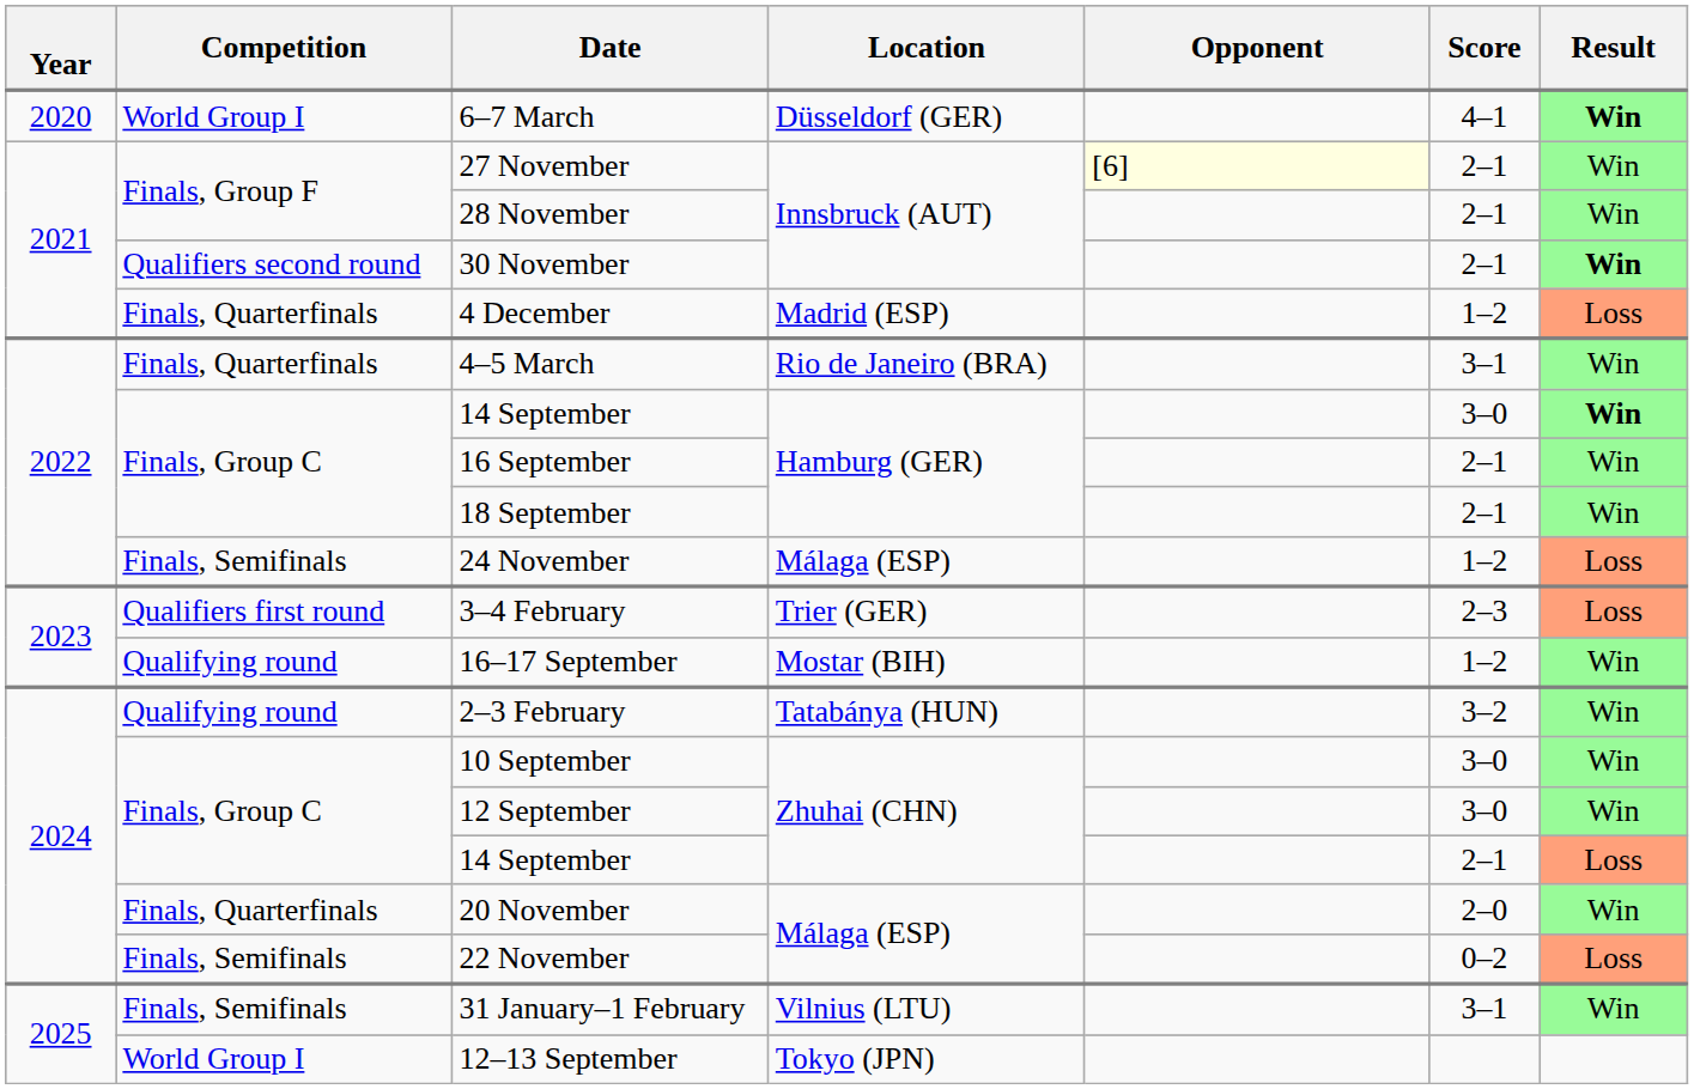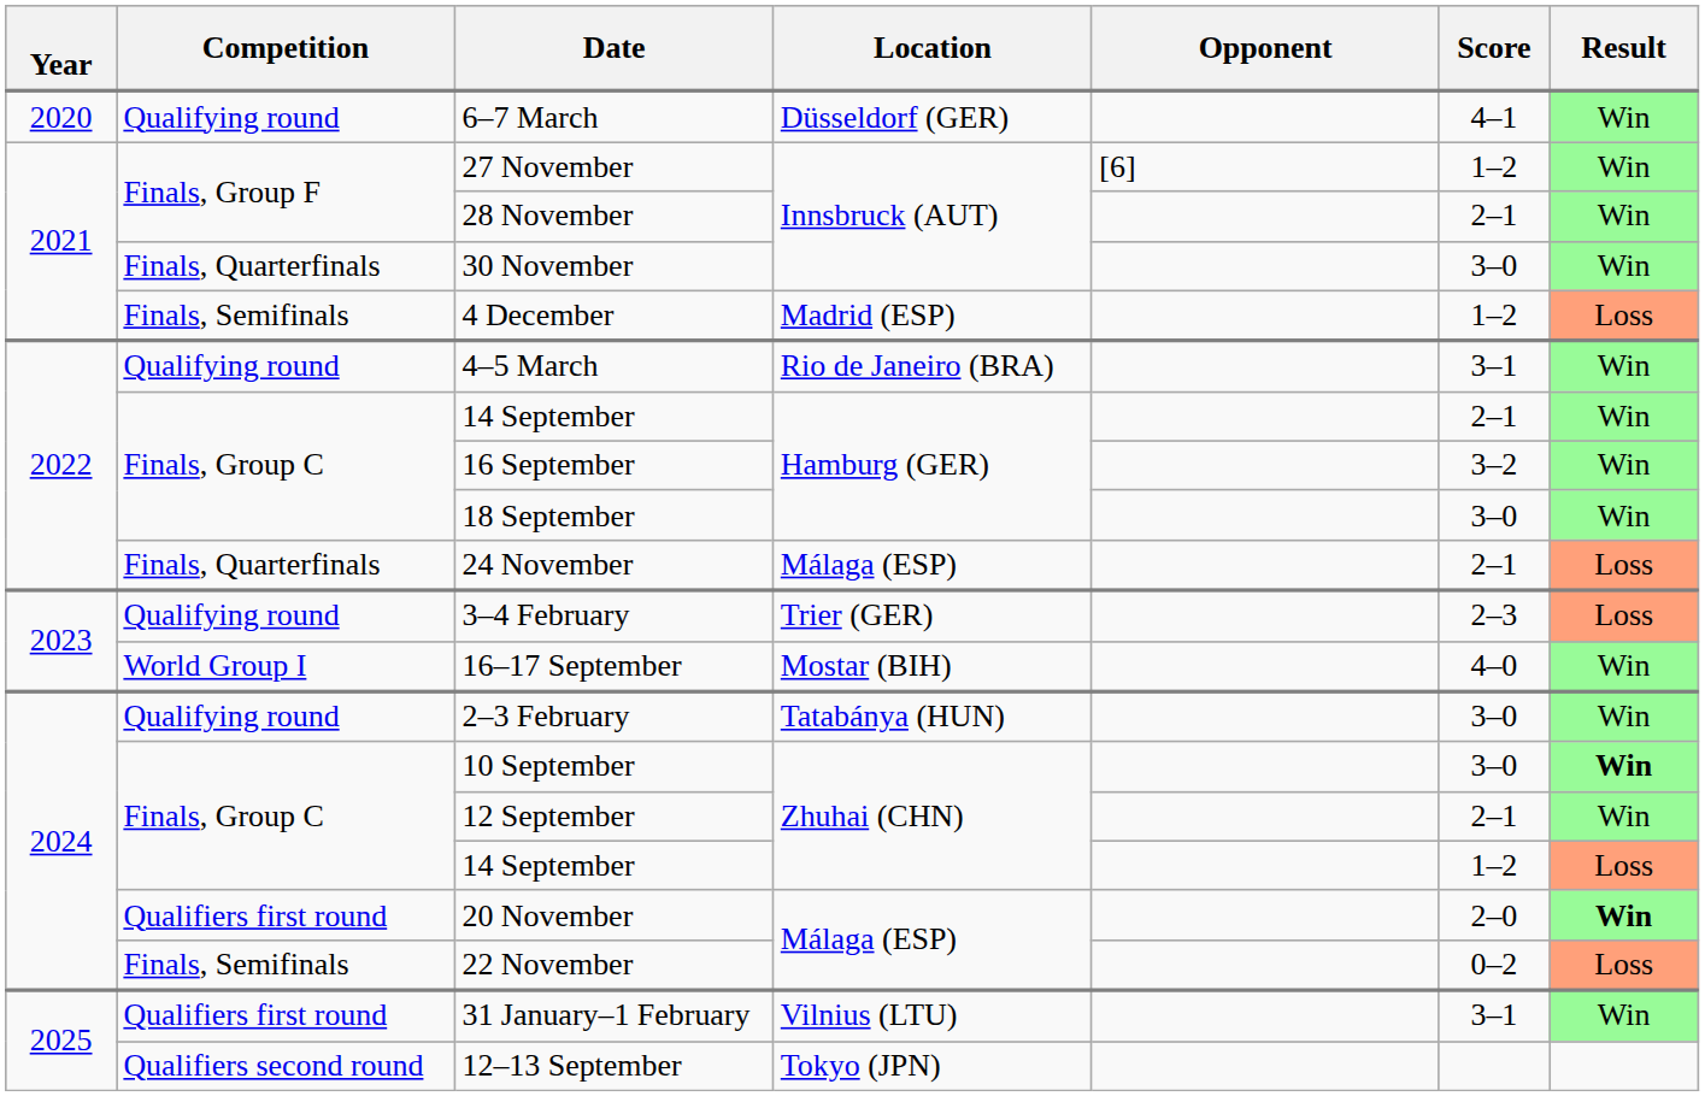6–7 March | Competition: World Group I -> Qualifying round
6–7 March | Result: bold -> normal
27 November | Opponent: lightyellow background -> no background
27 November | Score: 2–1 -> 1–2
30 November | Competition: Qualifiers second round -> Finals, Quarterfinals
30 November | Score: 2–1 -> 3–0
30 November | Result: bold -> normal
4 December | Competition: Finals, Quarterfinals -> Finals, Semifinals
4–5 March | Competition: Finals, Quarterfinals -> Qualifying round
14 September / Hamburg (GER) | Score: 3–0 -> 2–1
14 September / Hamburg (GER) | Result: bold -> normal
16 September | Score: 2–1 -> 3–2
18 September | Score: 2–1 -> 3–0
24 November | Competition: Finals, Semifinals -> Finals, Quarterfinals
24 November | Score: 1–2 -> 2–1
3–4 February | Competition: Qualifiers first round -> Qualifying round
16–17 September | Competition: Qualifying round -> World Group I
16–17 September | Score: 1–2 -> 4–0
2–3 February | Score: 3–2 -> 3–0
10 September | Result: normal -> bold
12 September | Score: 3–0 -> 2–1
14 September / Zhuhai (CHN) | Score: 2–1 -> 1–2
20 November | Competition: Finals, Quarterfinals -> Qualifiers first round
20 November | Result: normal -> bold
31 January–1 February | Competition: Finals, Semifinals -> Qualifiers first round
12–13 September | Competition: World Group I -> Qualifiers second round
